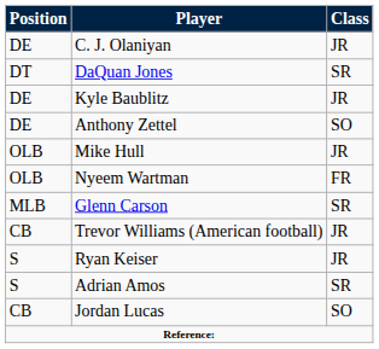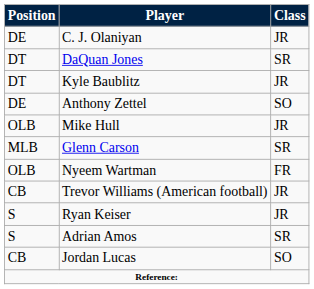Kyle Baublitz | Position: DE -> DT
rows swapped: Glenn Carson <-> Nyeem Wartman
